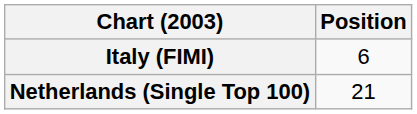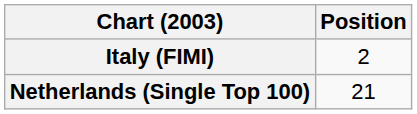Italy (FIMI) | Position: 6 -> 2
